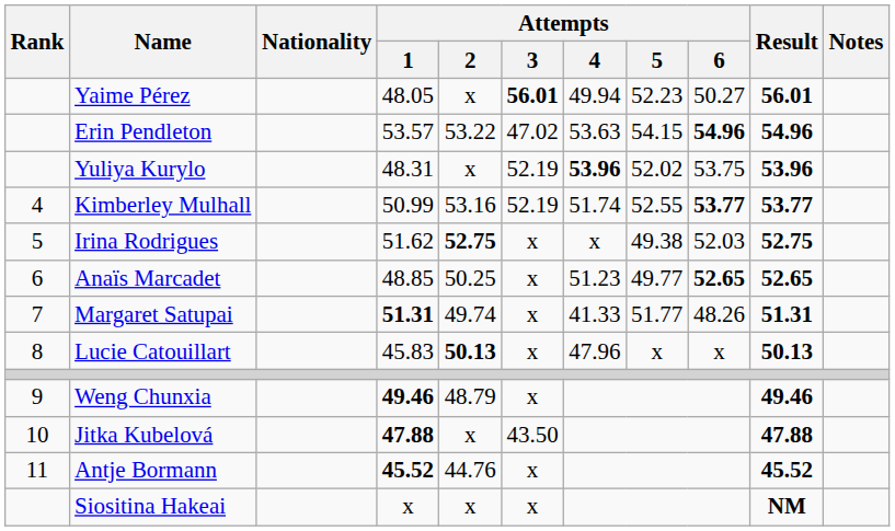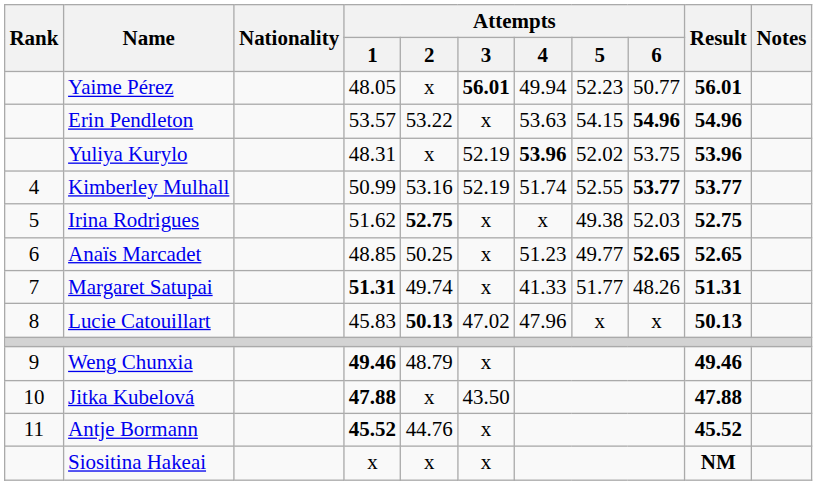Yaime Pérez | Attempts / 6: 50.27 -> 50.77
Erin Pendleton | Attempts / 3: 47.02 -> x
Lucie Catouillart | Attempts / 3: x -> 47.02
